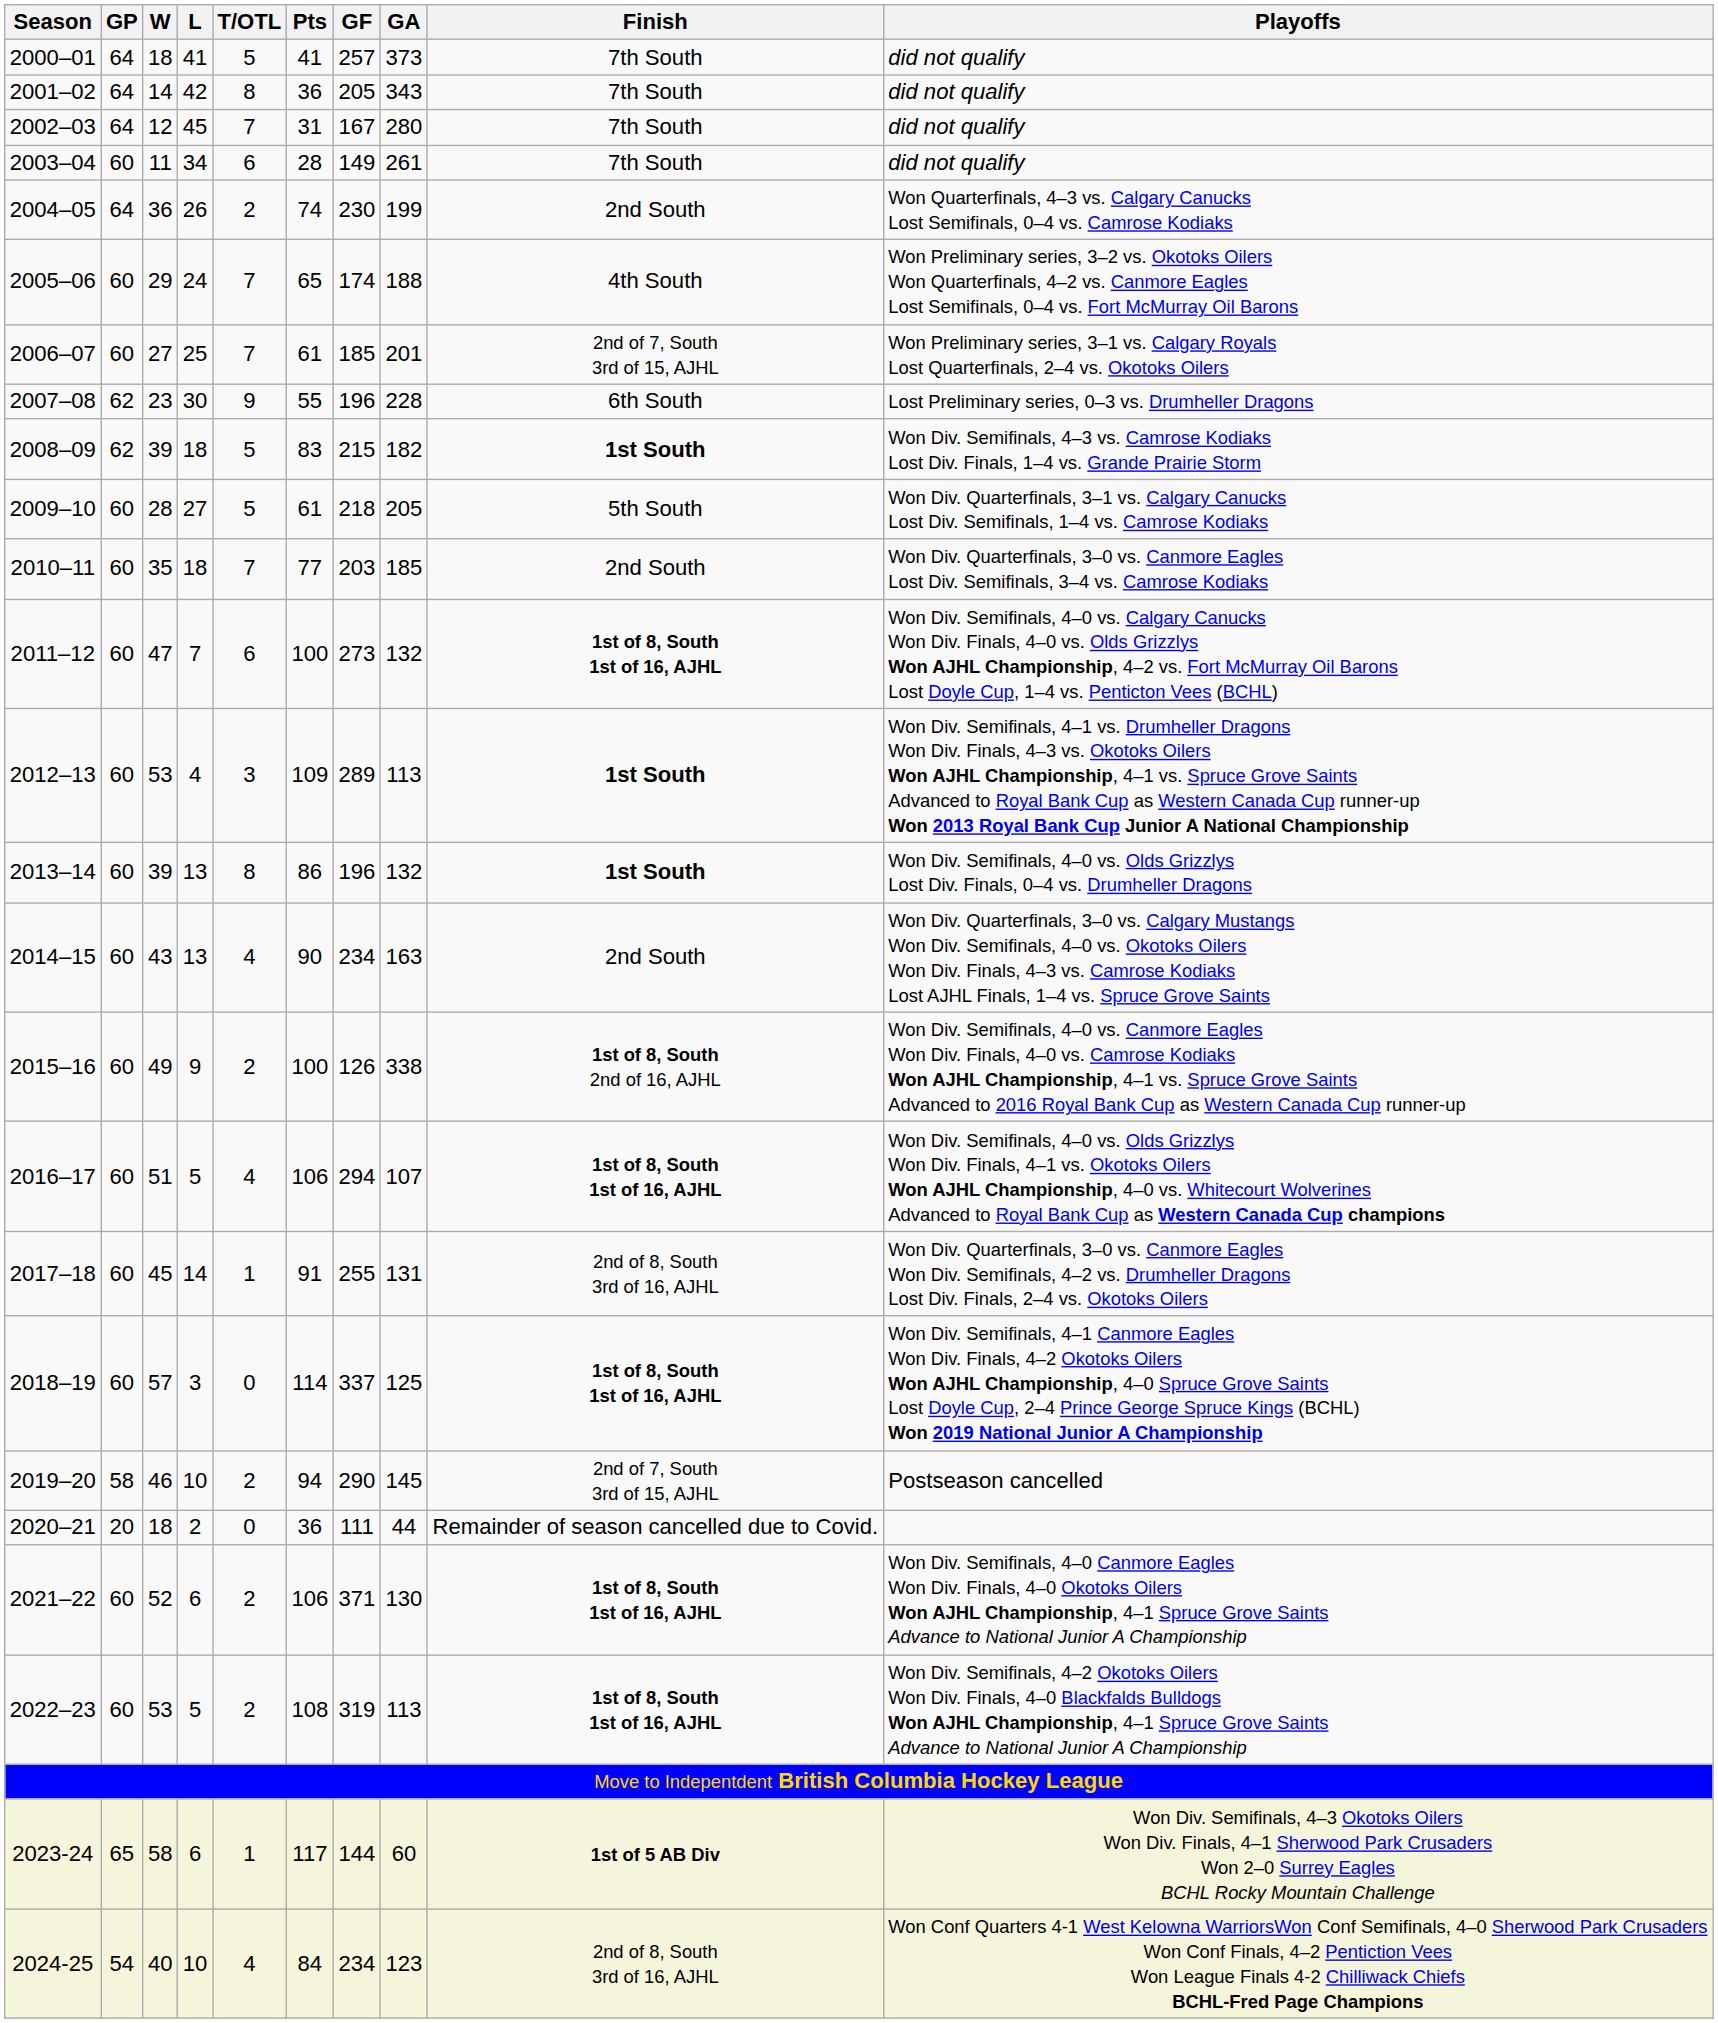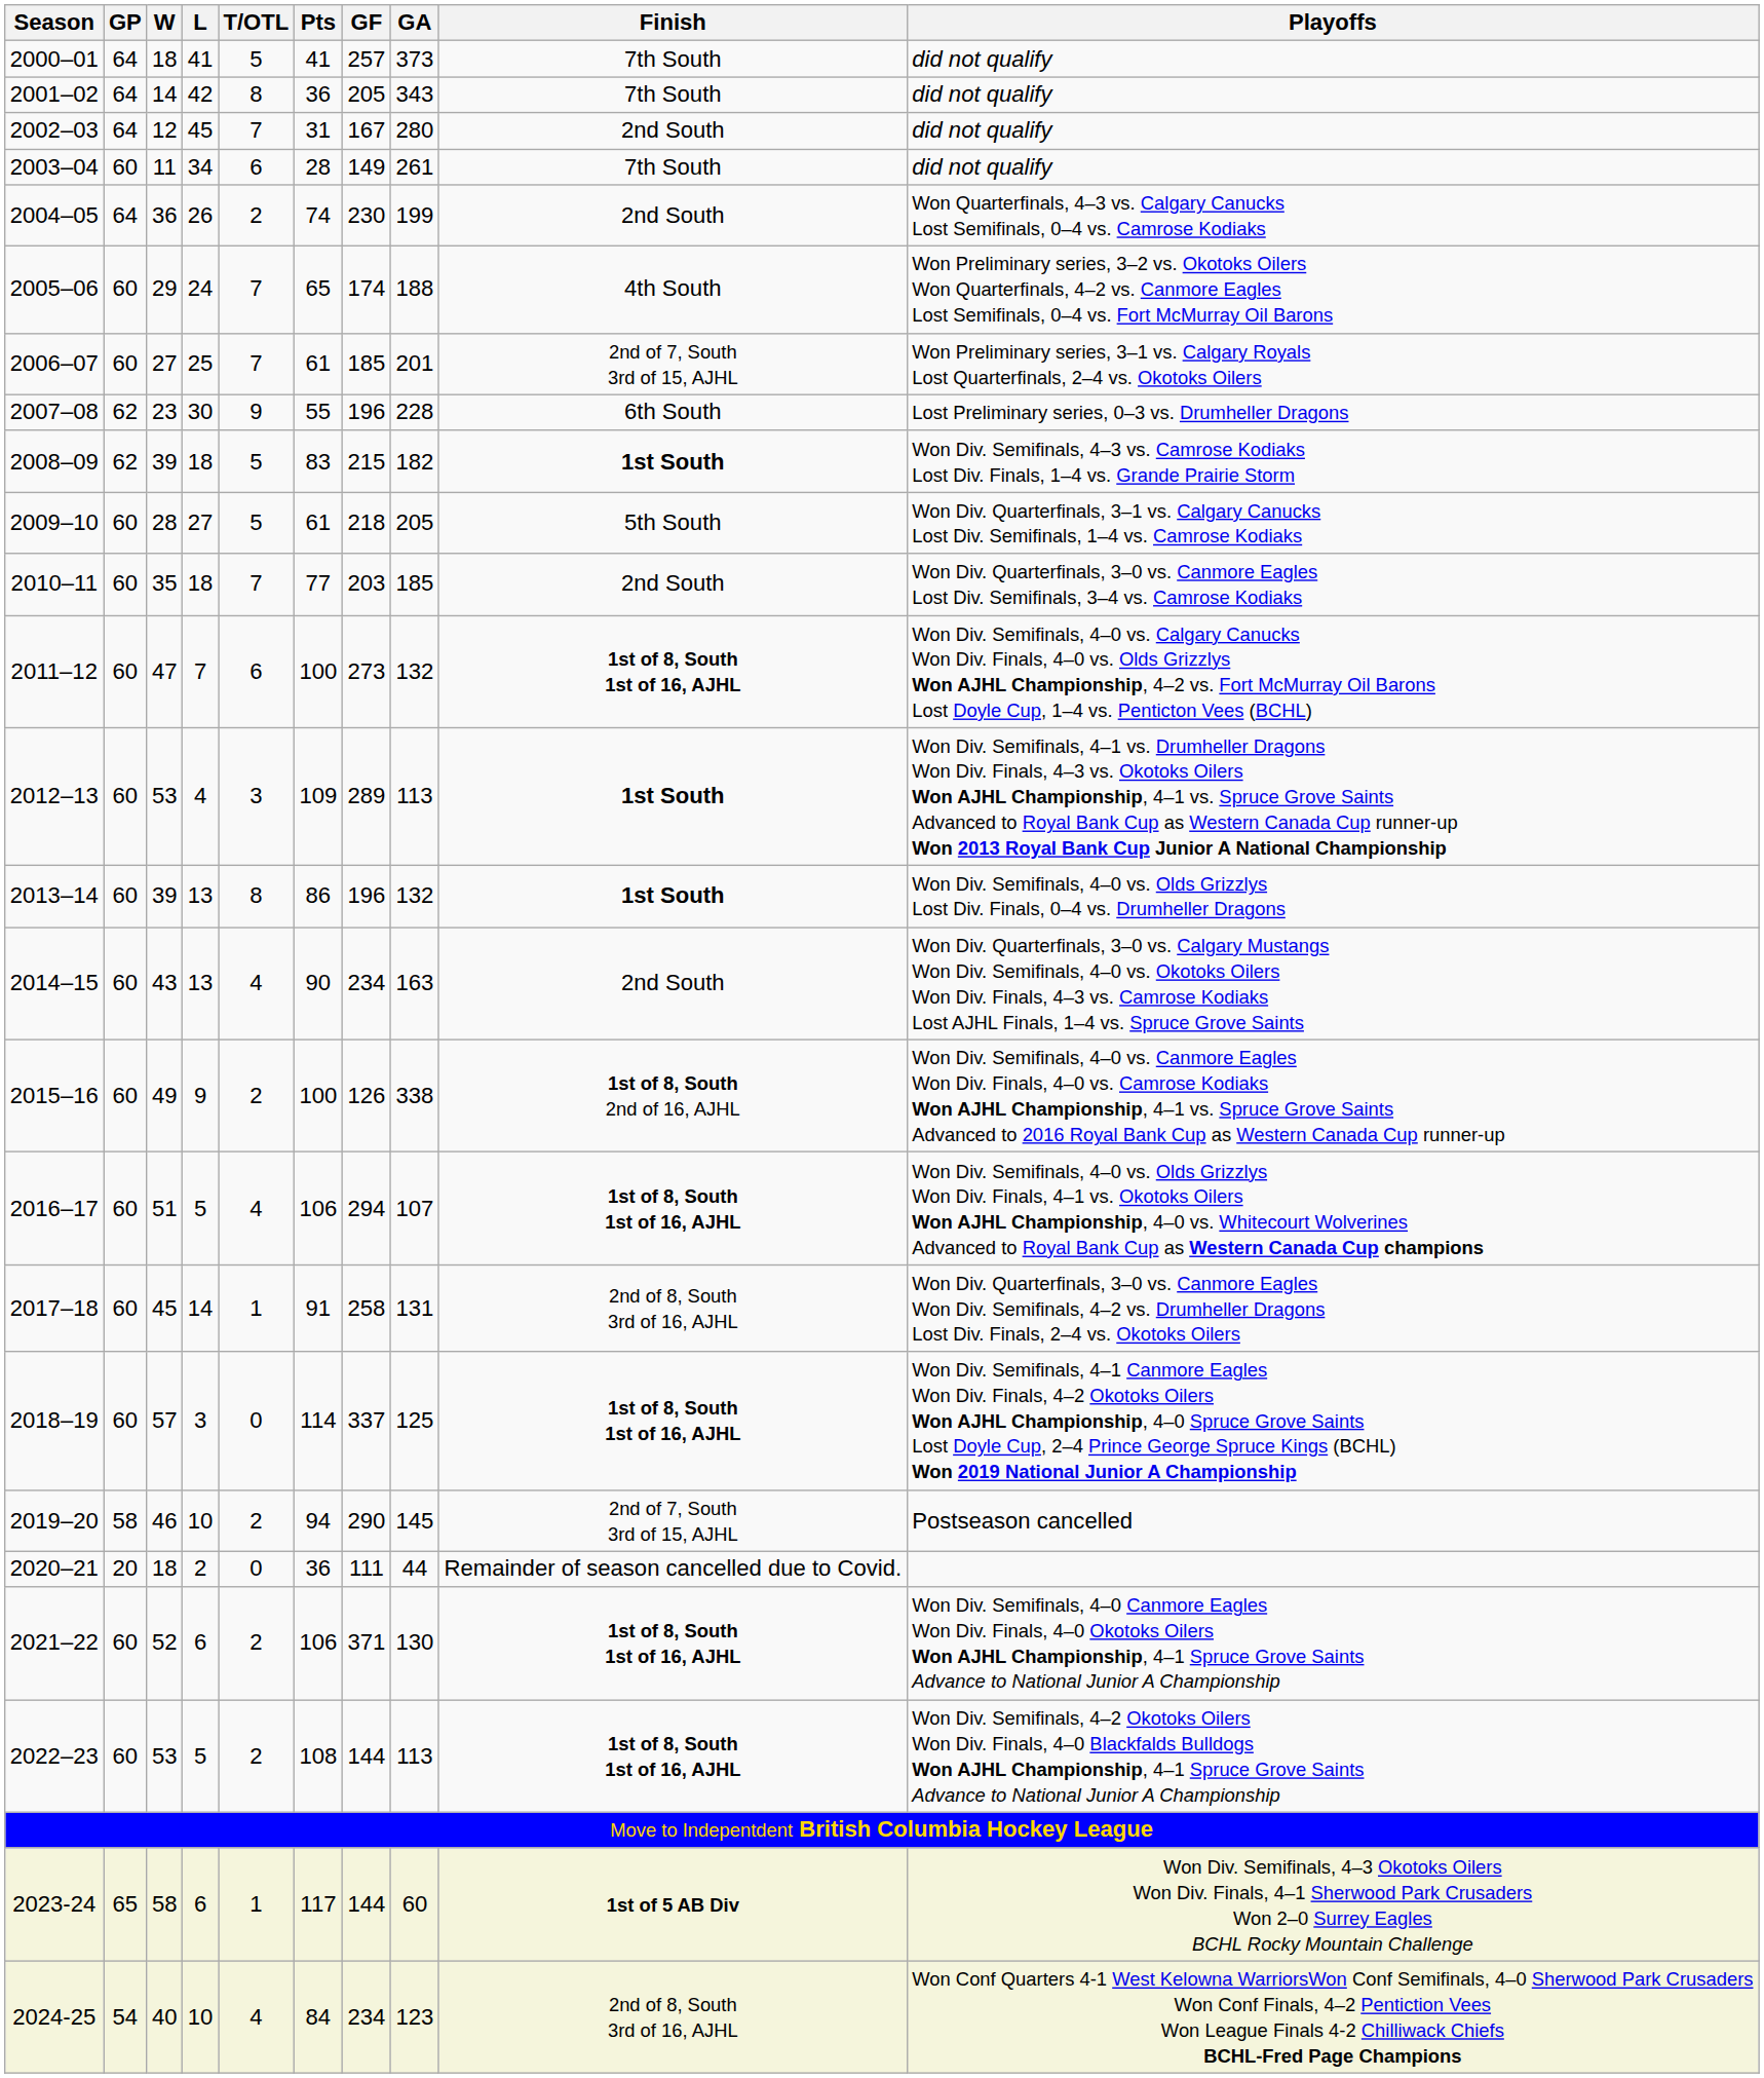2002–03 | Finish: 7th South -> 2nd South
2017–18 | GF: 255 -> 258
2022–23 | GF: 319 -> 144
